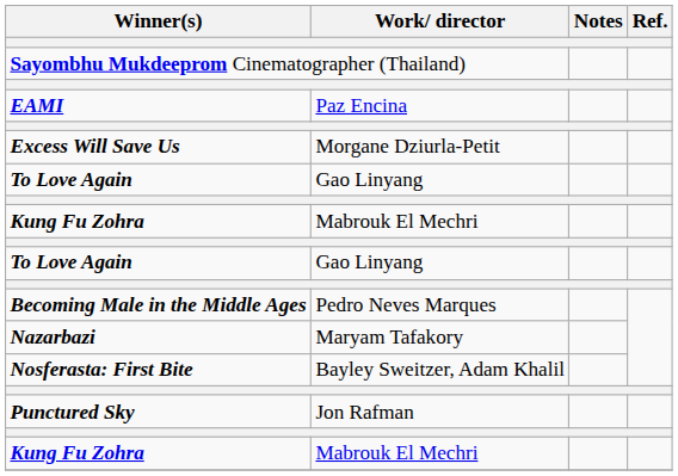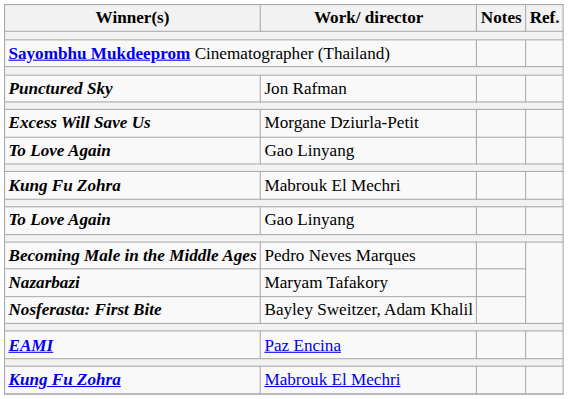rows swapped: EAMI <-> Punctured Sky
